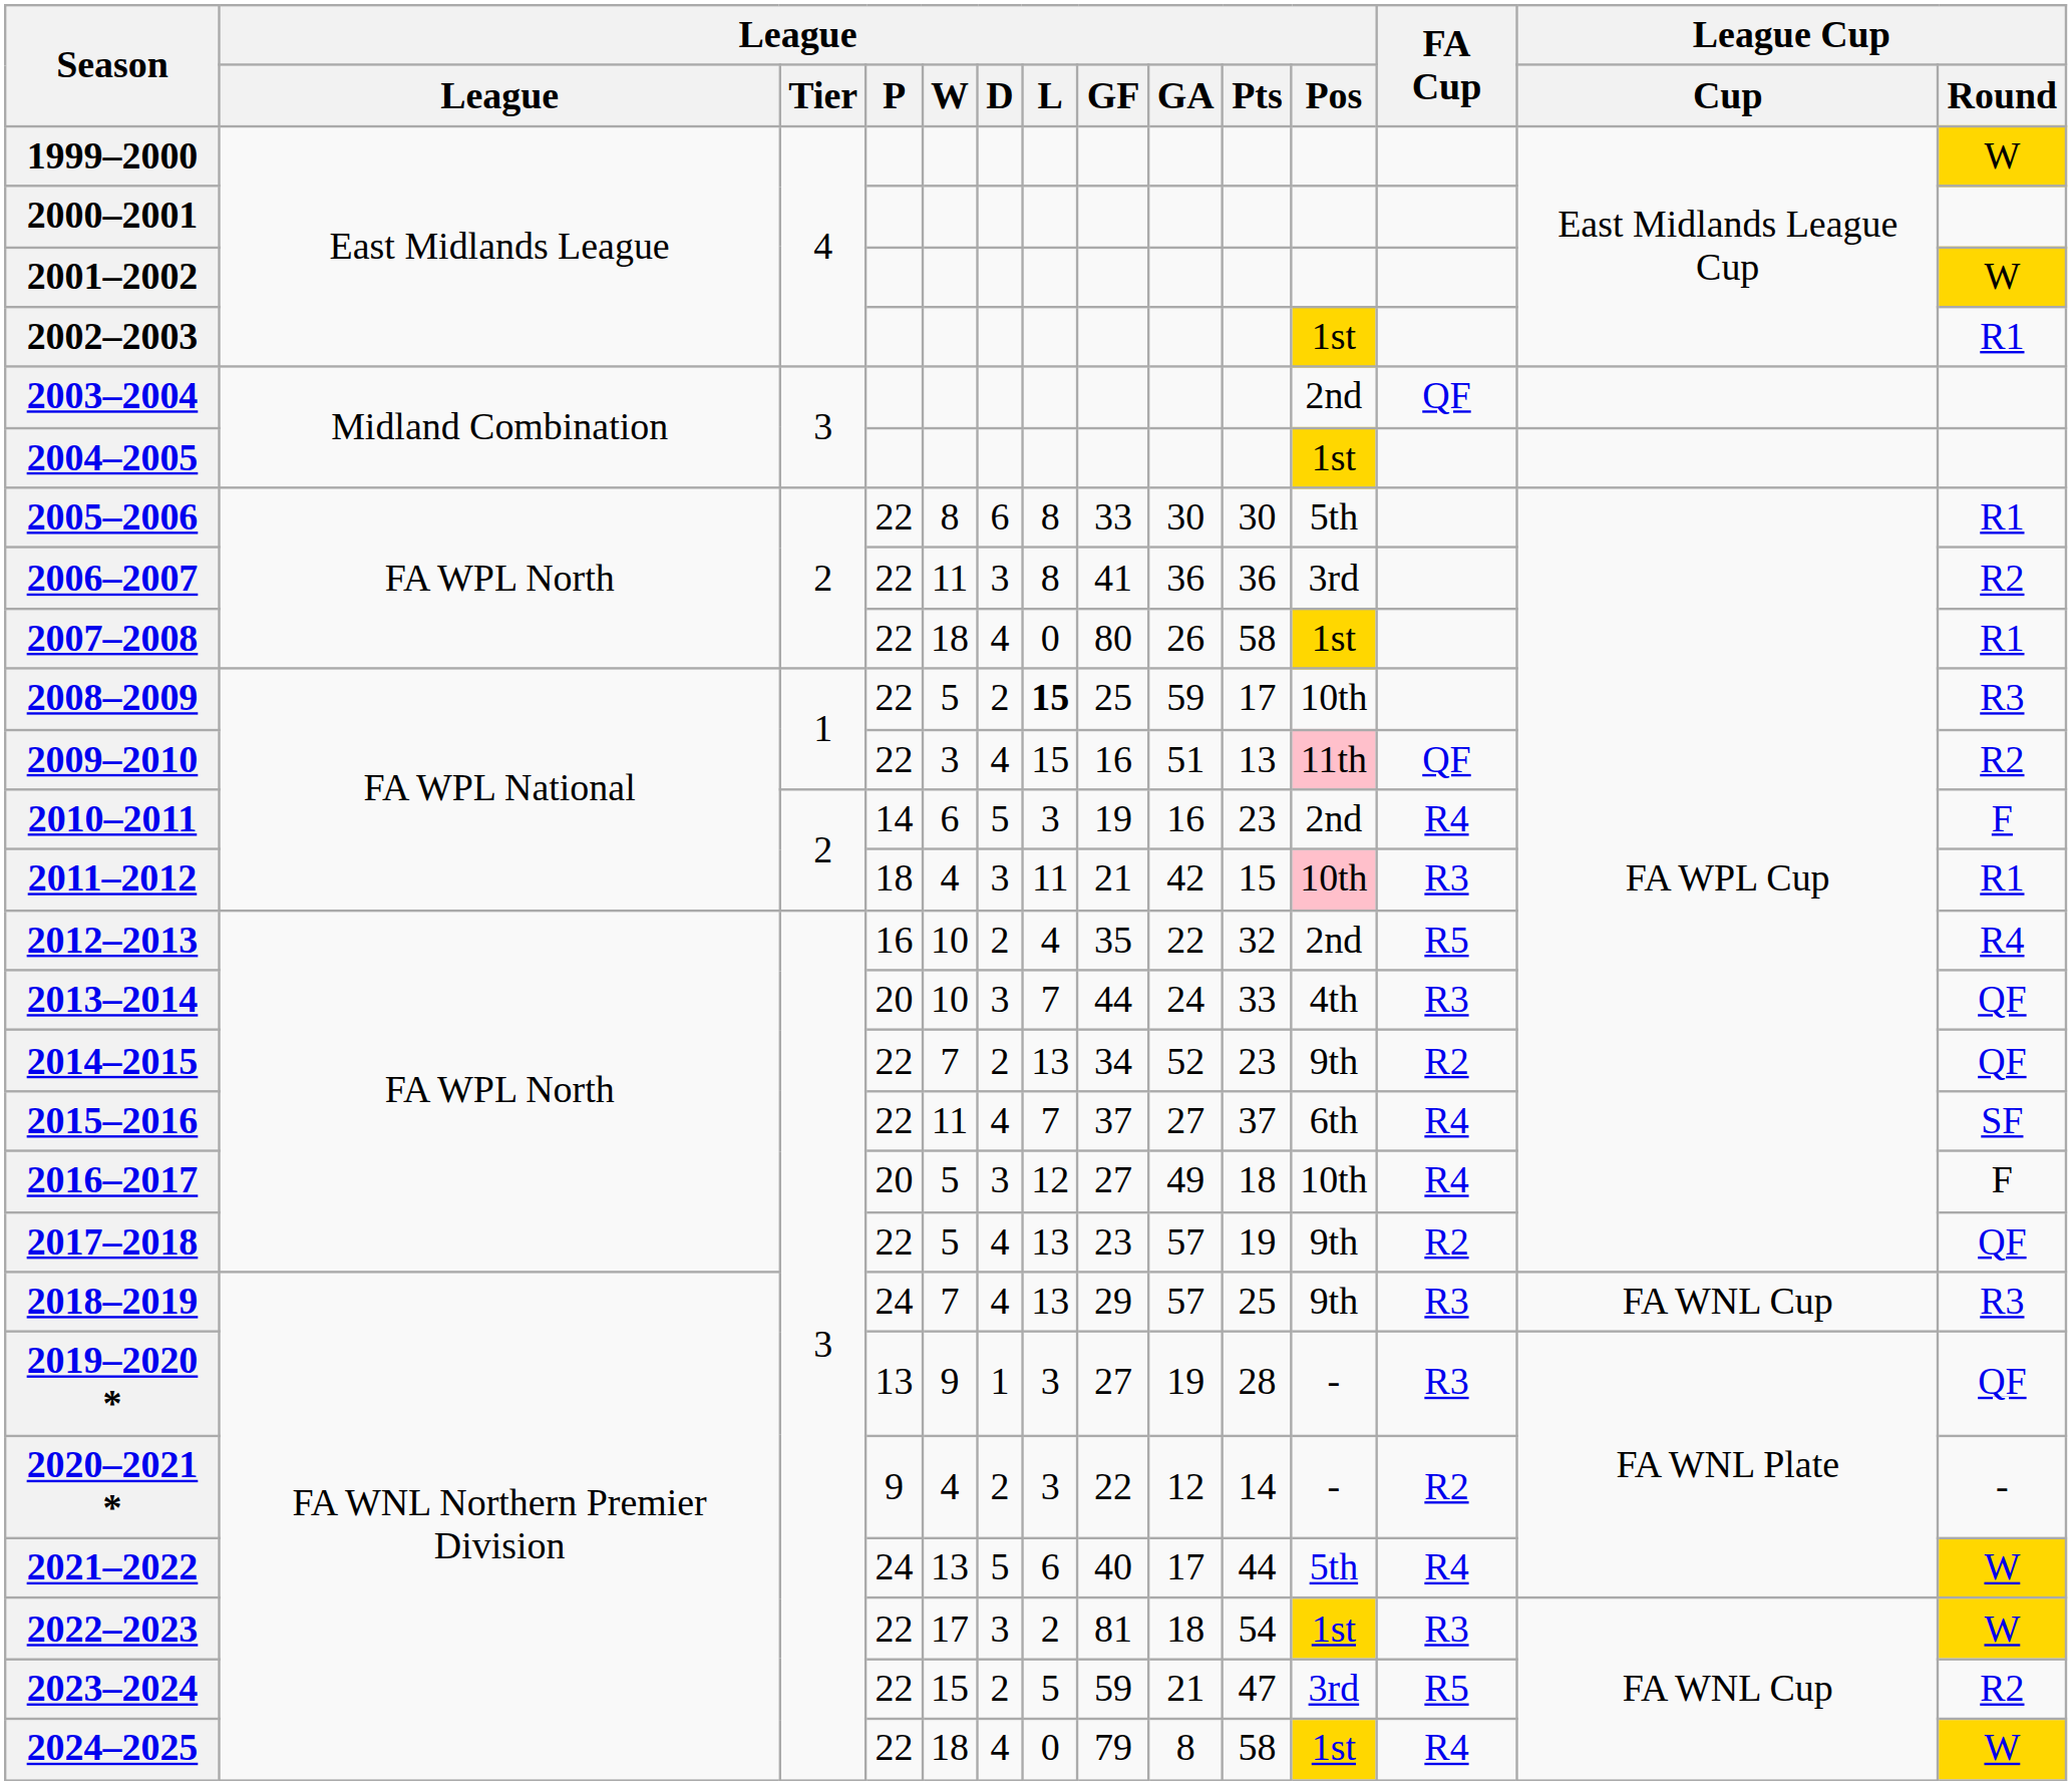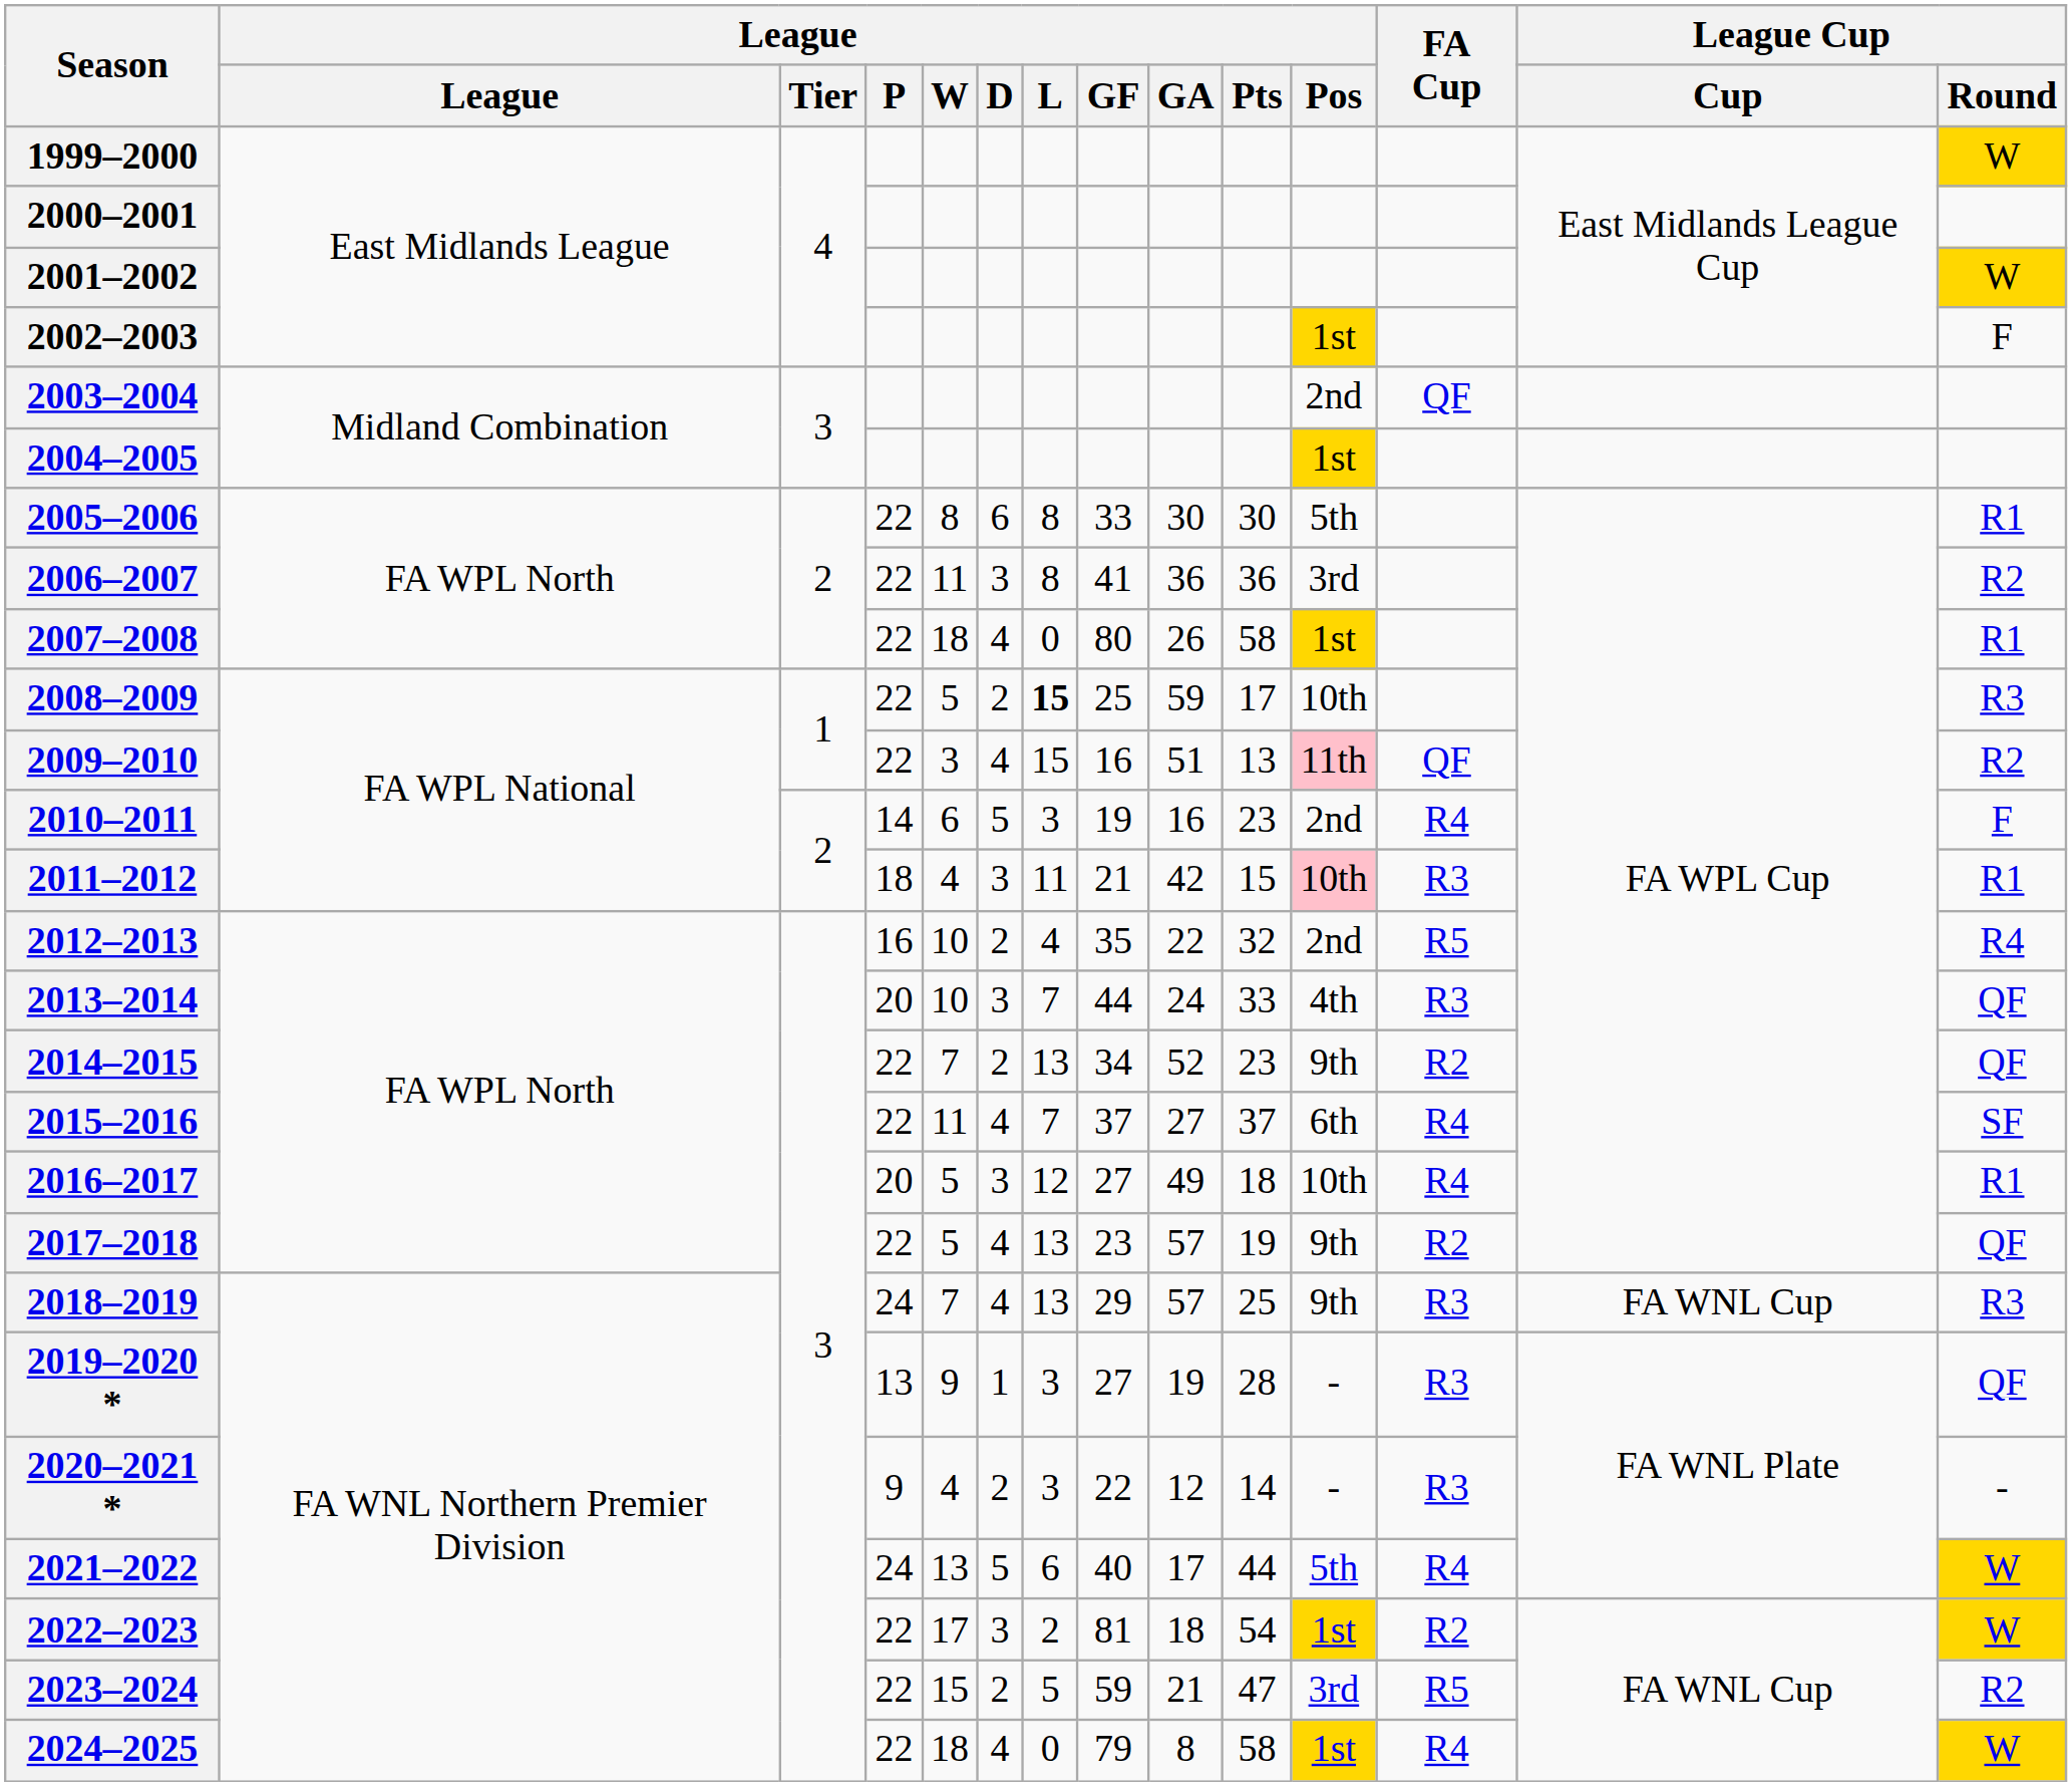2002–2003 | League Cup / Round: R1 -> F
2016–2017 | League Cup / Round: F -> R1
2020–2021 * | FA Cup: R2 -> R3
2022–2023 | FA Cup: R3 -> R2
